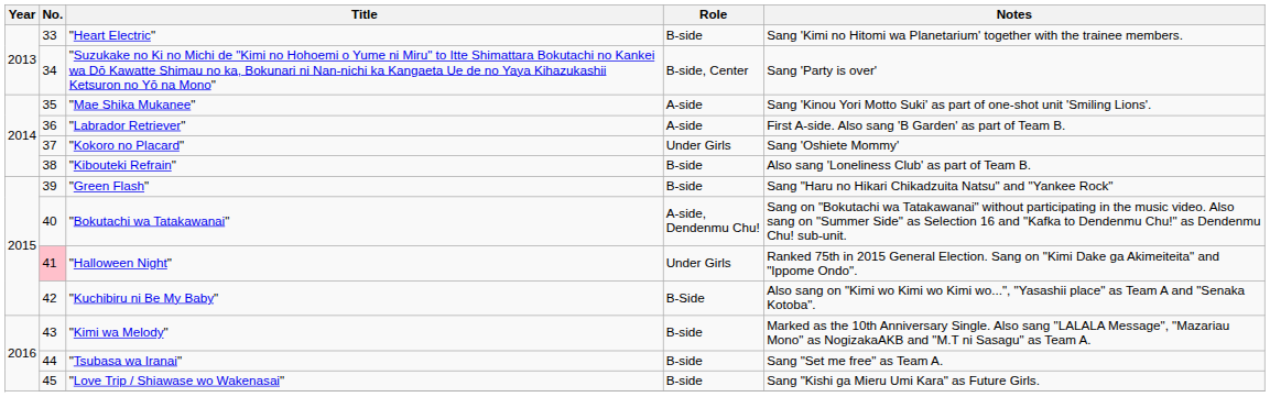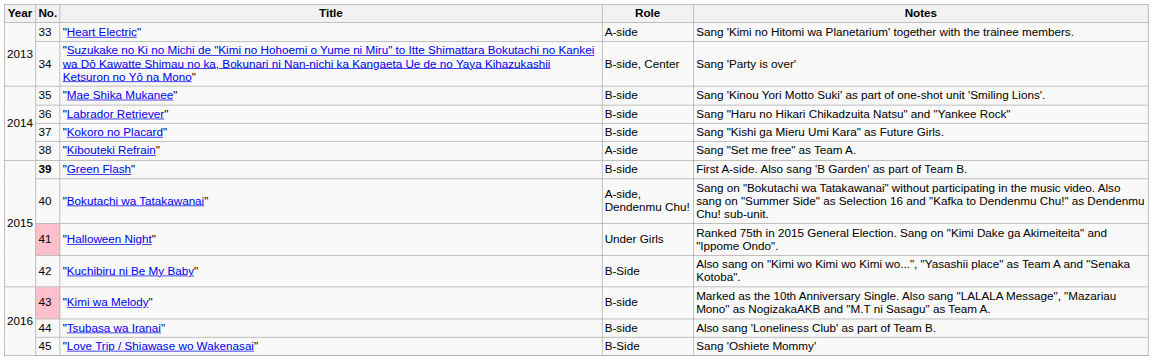"Heart Electric" | Role: B-side -> A-side
"Mae Shika Mukanee" | Role: A-side -> B-side
"Labrador Retriever" | Role: A-side -> B-side
"Labrador Retriever" | Notes: First A-side. Also sang 'B Garden' as part of Team B. -> Sang "Haru no Hikari Chikadzuita Natsu" and "Yankee Rock"
"Kokoro no Placard" | Role: Under Girls -> B-side
"Kokoro no Placard" | Notes: Sang 'Oshiete Mommy' -> Sang "Kishi ga Mieru Umi Kara" as Future Girls.
"Kibouteki Refrain" | Role: B-side -> A-side
"Kibouteki Refrain" | Notes: Also sang 'Loneliness Club' as part of Team B. -> Sang "Set me free" as Team A.
"Green Flash" | No.: normal -> bold
"Green Flash" | Notes: Sang "Haru no Hikari Chikadzuita Natsu" and "Yankee Rock" -> First A-side. Also sang 'B Garden' as part of Team B.
"Kimi wa Melody" | No.: no background -> pink background
"Tsubasa wa Iranai" | Notes: Sang "Set me free" as Team A. -> Also sang 'Loneliness Club' as part of Team B.
"Love Trip / Shiawase wo Wakenasai" | Role: B-side -> B-Side
"Love Trip / Shiawase wo Wakenasai" | Notes: Sang "Kishi ga Mieru Umi Kara" as Future Girls. -> Sang 'Oshiete Mommy'
